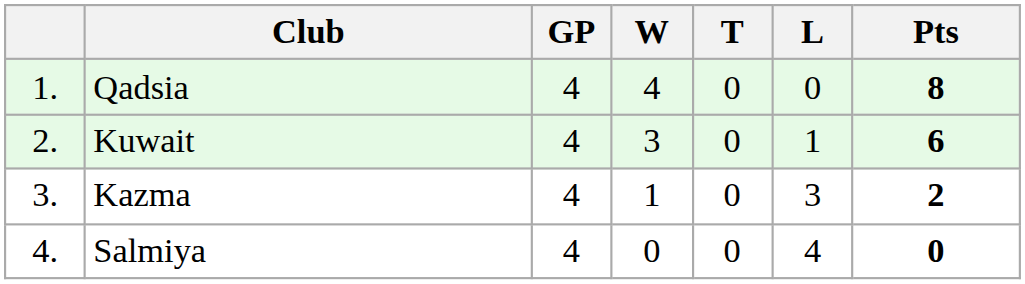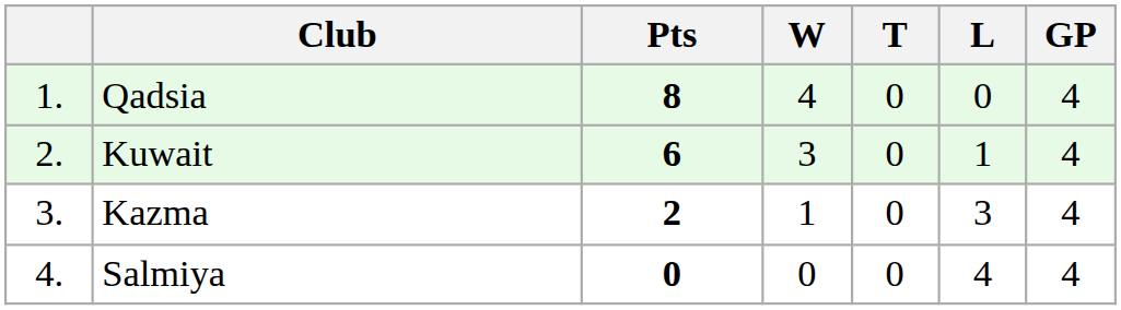columns swapped: GP <-> Pts
